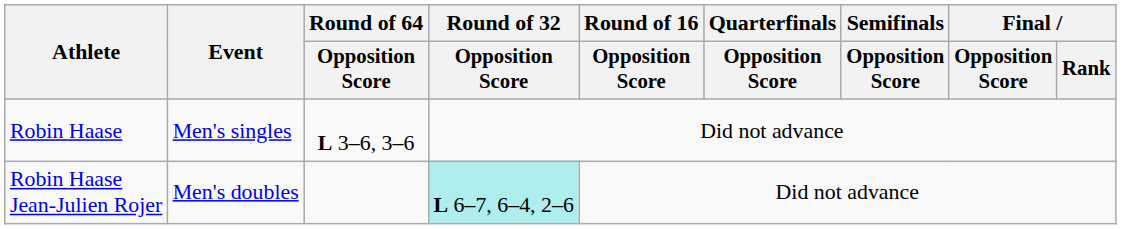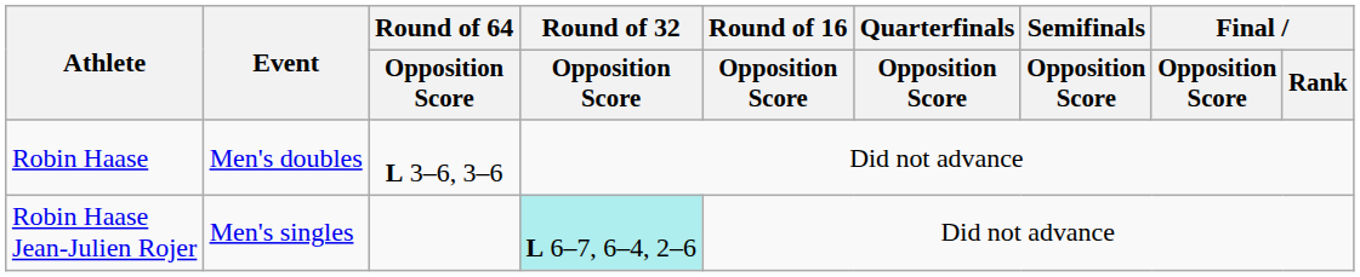Robin Haase | Event: Men's singles -> Men's doubles
Robin Haase Jean-Julien Rojer | Event: Men's doubles -> Men's singles
